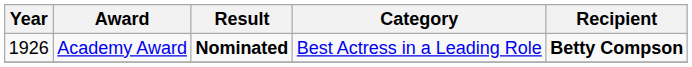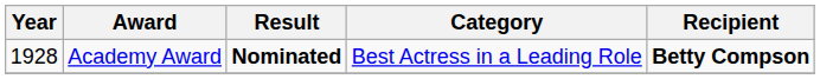Academy Award | Year: 1926 -> 1928
